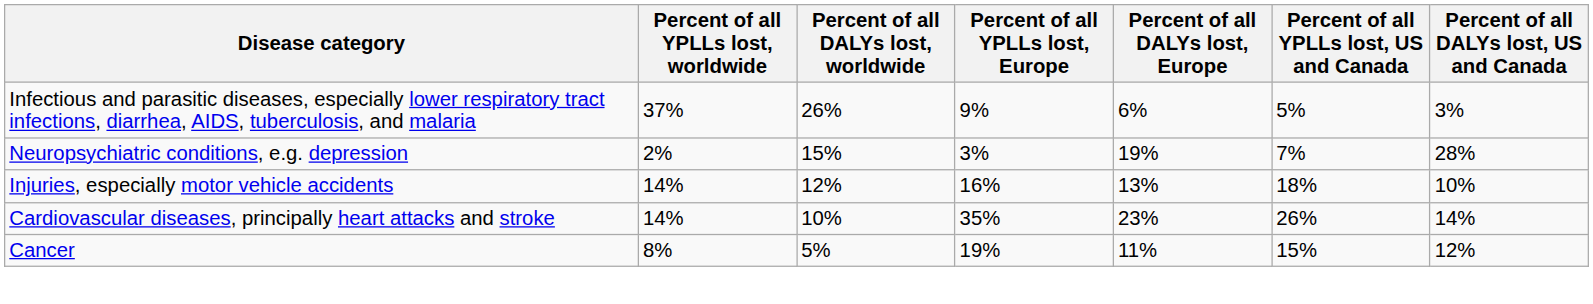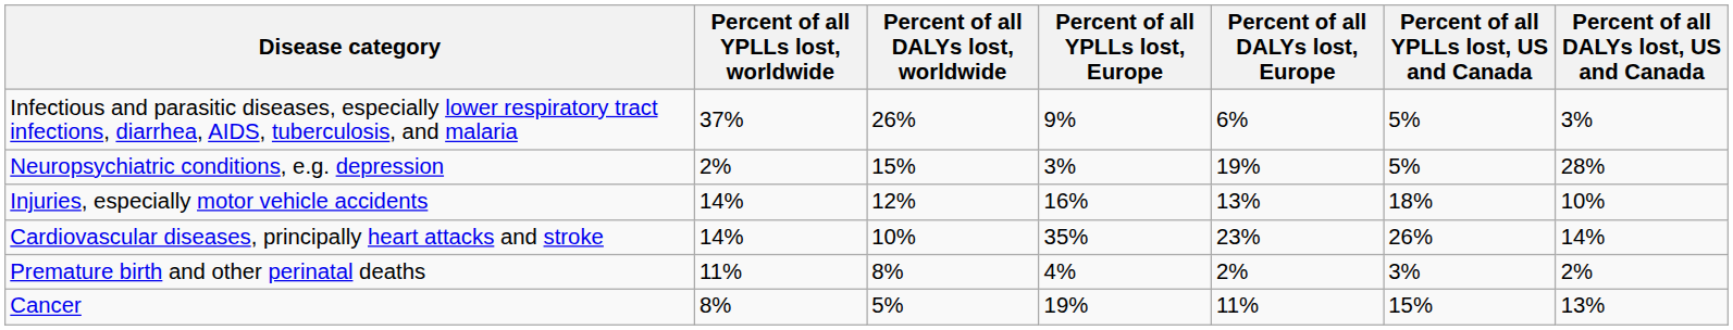Neuropsychiatric conditions, e.g. depression | Percent of all YPLLs lost, US and Canada: 7% -> 5%
+ row: Premature birth and other perinatal deaths | 11% | 8% | 4% | 2% | 3% | 2%
Cancer | Percent of all DALYs lost, US and Canada: 12% -> 13%
